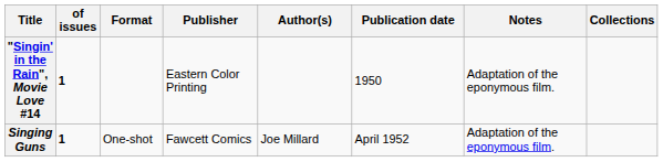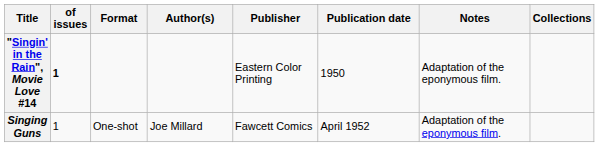columns swapped: Author(s) <-> Publisher
Singing Guns | of issues: bold -> normal
